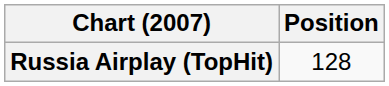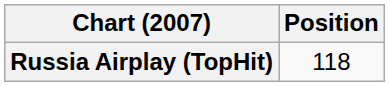Russia Airplay (TopHit) | Position: 128 -> 118
